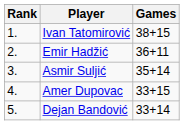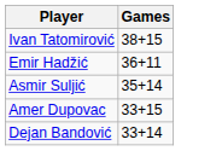- column: Rank | 1. | 2. | 3. | 4. | 5.
